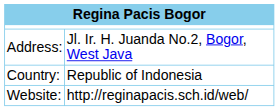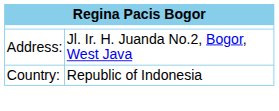- row: Website: | http://reginapacis.sch.id/web/
